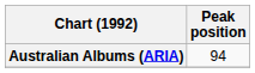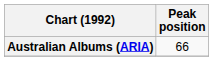Australian Albums (ARIA) | Peak position: 94 -> 66
